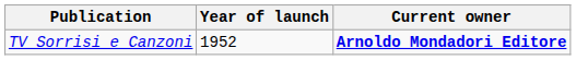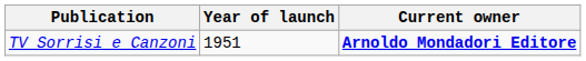TV Sorrisi e Canzoni | Year of launch: 1952 -> 1951
